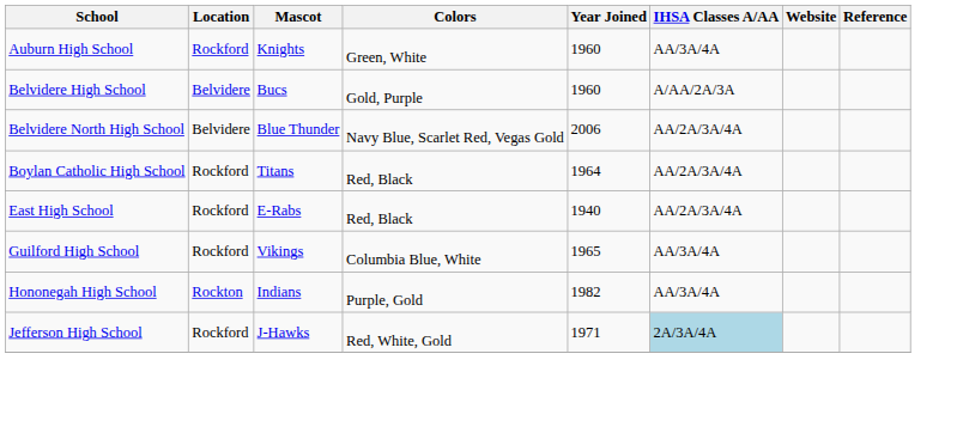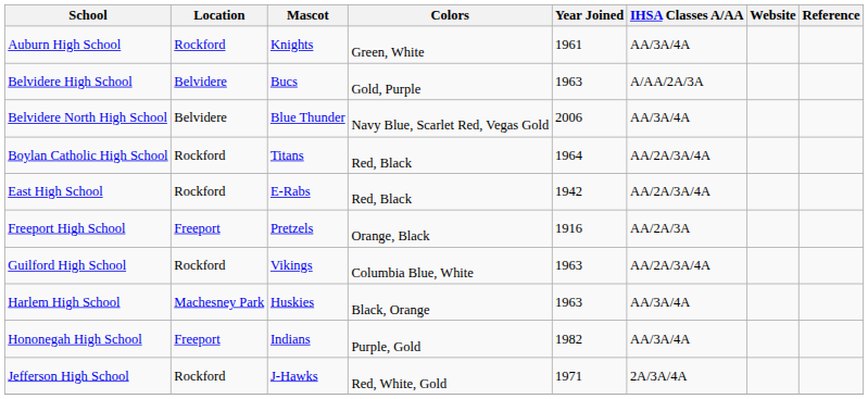Auburn High School | Year Joined: 1960 -> 1961
Belvidere High School | Year Joined: 1960 -> 1963
Belvidere North High School | IHSA Classes A/AA: AA/2A/3A/4A -> AA/3A/4A
East High School | Year Joined: 1940 -> 1942
+ row: Freeport High School | Freeport | Pretzels | Orange, Black | 1916 | AA/2A/3A
Guilford High School | Year Joined: 1965 -> 1963
Guilford High School | IHSA Classes A/AA: AA/3A/4A -> AA/2A/3A/4A
+ row: Harlem High School | Machesney Park | Huskies | Black, Orange | 1963 | AA/3A/4A
Hononegah High School | Location: Rockton -> Freeport
Jefferson High School | IHSA Classes A/AA: lightblue background -> no background
